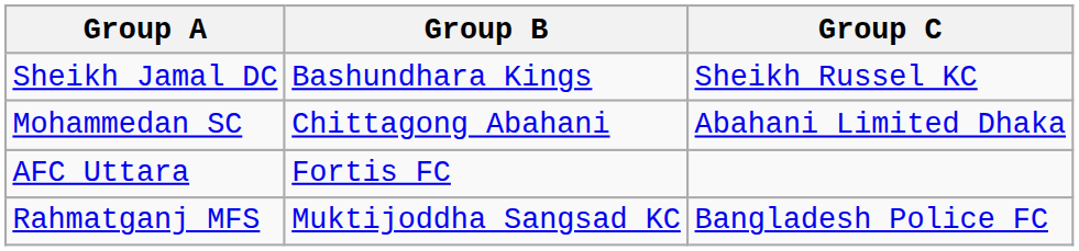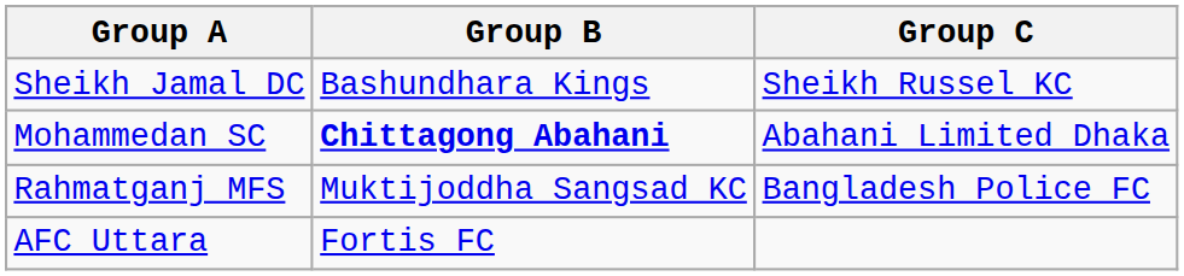Mohammedan SC | Group B: normal -> bold
rows swapped: Rahmatganj MFS <-> AFC Uttara
